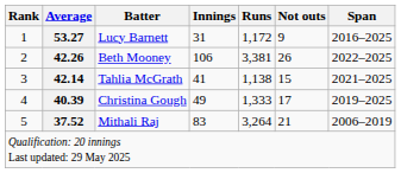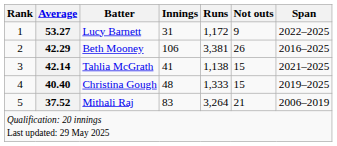Lucy Barnett | Span: 2016–2025 -> 2022–2025
Beth Mooney | Average: 42.26 -> 42.29
Beth Mooney | Span: 2022–2025 -> 2016–2025
Christina Gough | Average: 40.39 -> 40.40
Christina Gough | Innings: 49 -> 48
Christina Gough | Not outs: 17 -> 15
